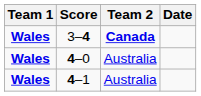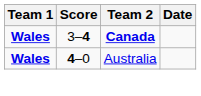- row: Wales | 4–1 | Australia
